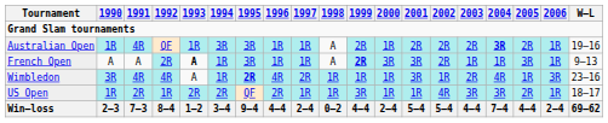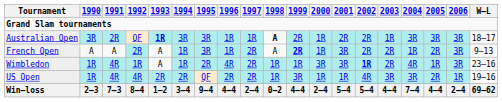Australian Open | 1990: 1R -> 3R
Australian Open | 1991: 4R -> 2R
Australian Open | 1993: normal -> bold
Australian Open | 1998: normal -> bold
Australian Open | 2003: 2R -> 1R
Australian Open | 2004: bold -> normal
Australian Open | 2005: 2R -> 3R
Australian Open | 2006: 1R -> 3R
Australian Open | W–L: 19–16 -> 18–17
French Open | 1993: bold -> normal
French Open | 1997: 1R -> 2R
French Open | 2000: 3R -> 1R
French Open | 2003: 1R -> 2R
French Open | 2005: 3R -> 2R
French Open | 2006: 1R -> 3R
Wimbledon | 1990: 3R -> 1R
Wimbledon | 1992: 4R -> 1R
Wimbledon | 1995: bold -> normal
Wimbledon | 2000: 1R -> 3R
Wimbledon | 2002: normal -> bold
US Open | 1991: 2R -> 4R
US Open | 1992: 1R -> 4R
US Open | 1997: 1R -> 2R
US Open | W–L: 18–17 -> 19–16
